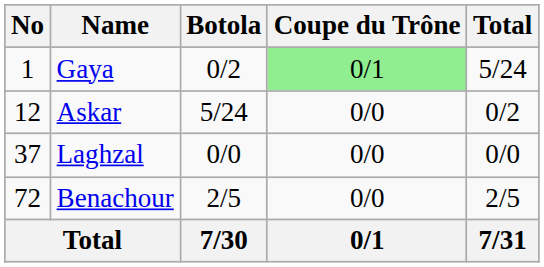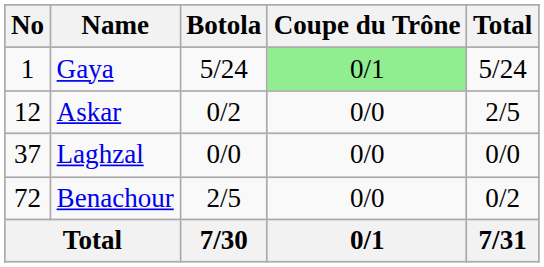Gaya | Botola: 0/2 -> 5/24
Askar | Botola: 5/24 -> 0/2
Askar | Total: 0/2 -> 2/5
Benachour | Total: 2/5 -> 0/2
